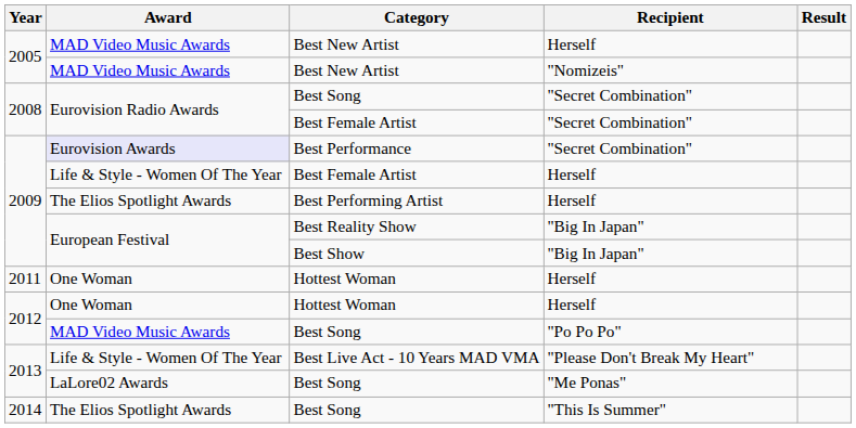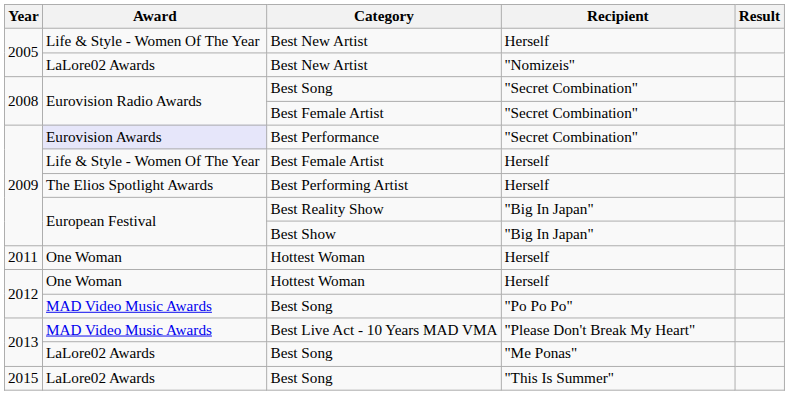Best New Artist / Herself | Award: MAD Video Music Awards -> Life & Style - Women Of The Year
Best New Artist / "Nomizeis" | Award: MAD Video Music Awards -> LaLore02 Awards
Best Live Act - 10 Years MAD VMA | Award: Life & Style - Women Of The Year -> MAD Video Music Awards
Best Song / "This Is Summer" | Year: 2014 -> 2015
Best Song / "This Is Summer" | Award: The Elios Spotlight Awards -> LaLore02 Awards
